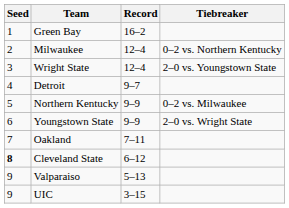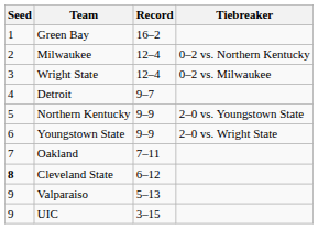Wright State | Tiebreaker: 2–0 vs. Youngstown State -> 0–2 vs. Milwaukee
Northern Kentucky | Tiebreaker: 0–2 vs. Milwaukee -> 2–0 vs. Youngstown State
